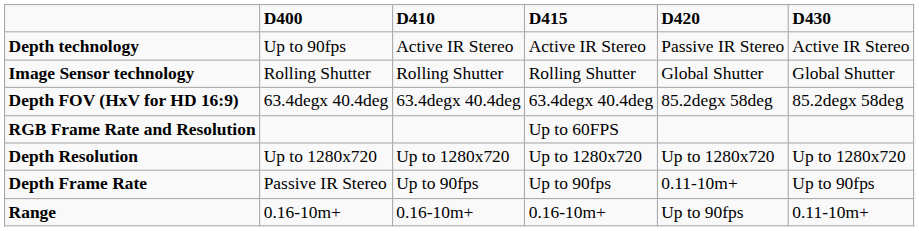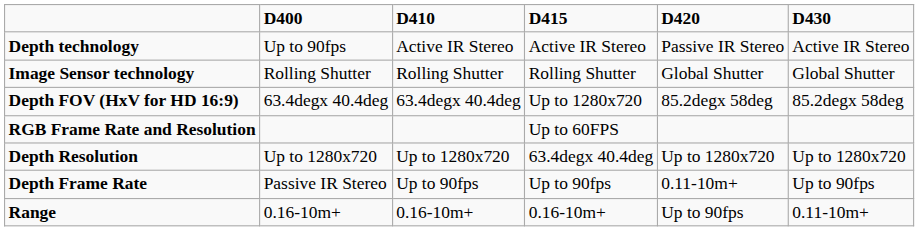Depth FOV (HxV for HD 16:9) | D415: 63.4degx 40.4deg -> Up to 1280x720
Depth Resolution | D415: Up to 1280x720 -> 63.4degx 40.4deg
